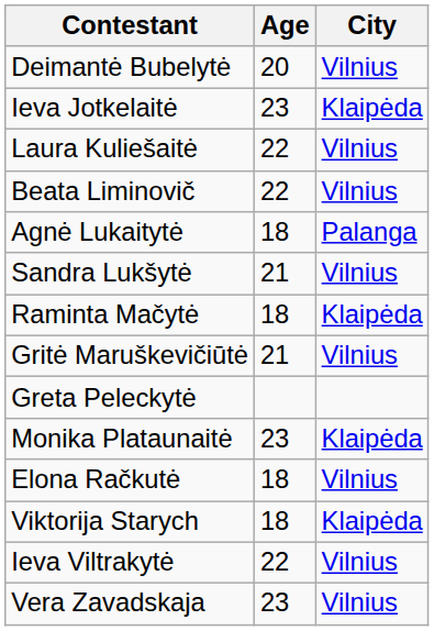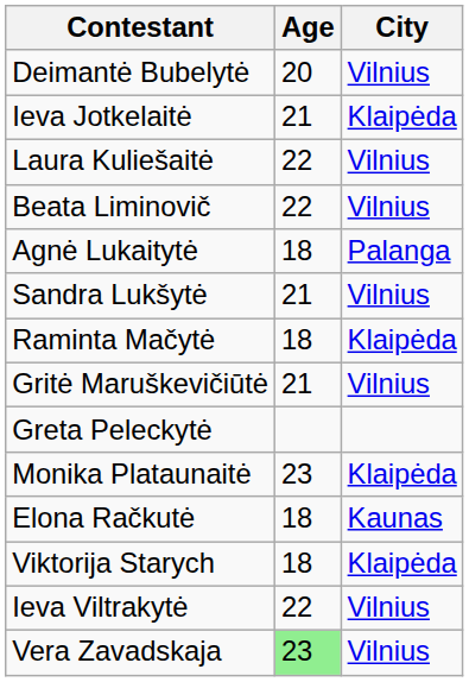Ieva Jotkelaitė | Age: 23 -> 21
Elona Račkutė | City: Vilnius -> Kaunas
Vera Zavadskaja | Age: no background -> lightgreen background
